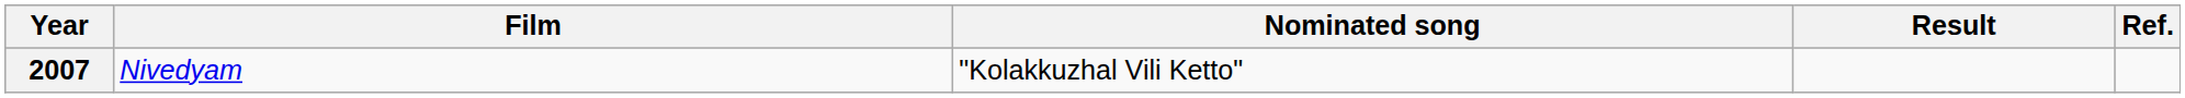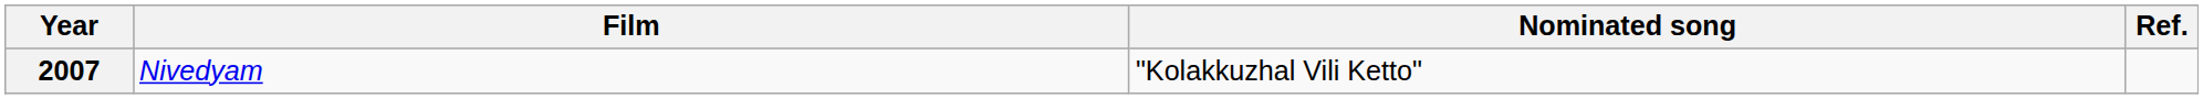- column: Result
